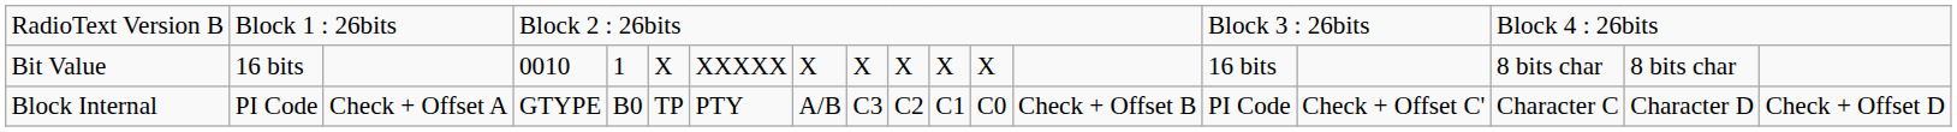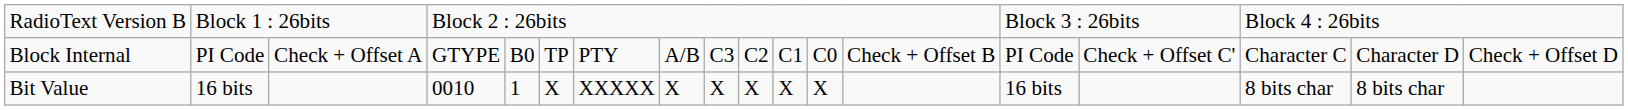rows swapped: Block Internal <-> Bit Value
